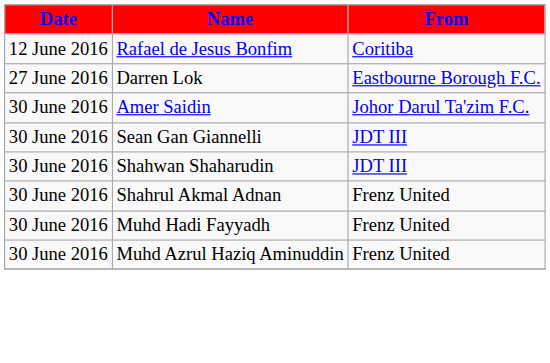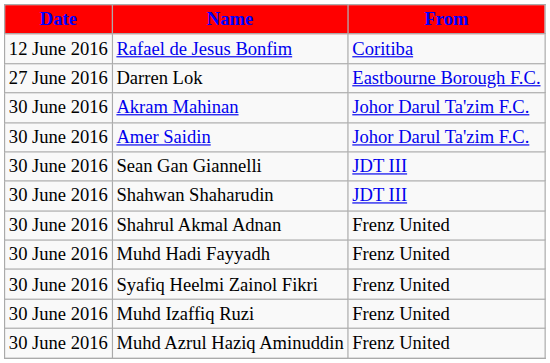+ row: 30 June 2016 | Akram Mahinan | Johor Darul Ta'zim F.C.
+ row: 30 June 2016 | Syafiq Heelmi Zainol Fikri | Frenz United
+ row: 30 June 2016 | Muhd Izaffiq Ruzi | Frenz United
